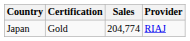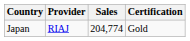columns swapped: Provider <-> Certification
